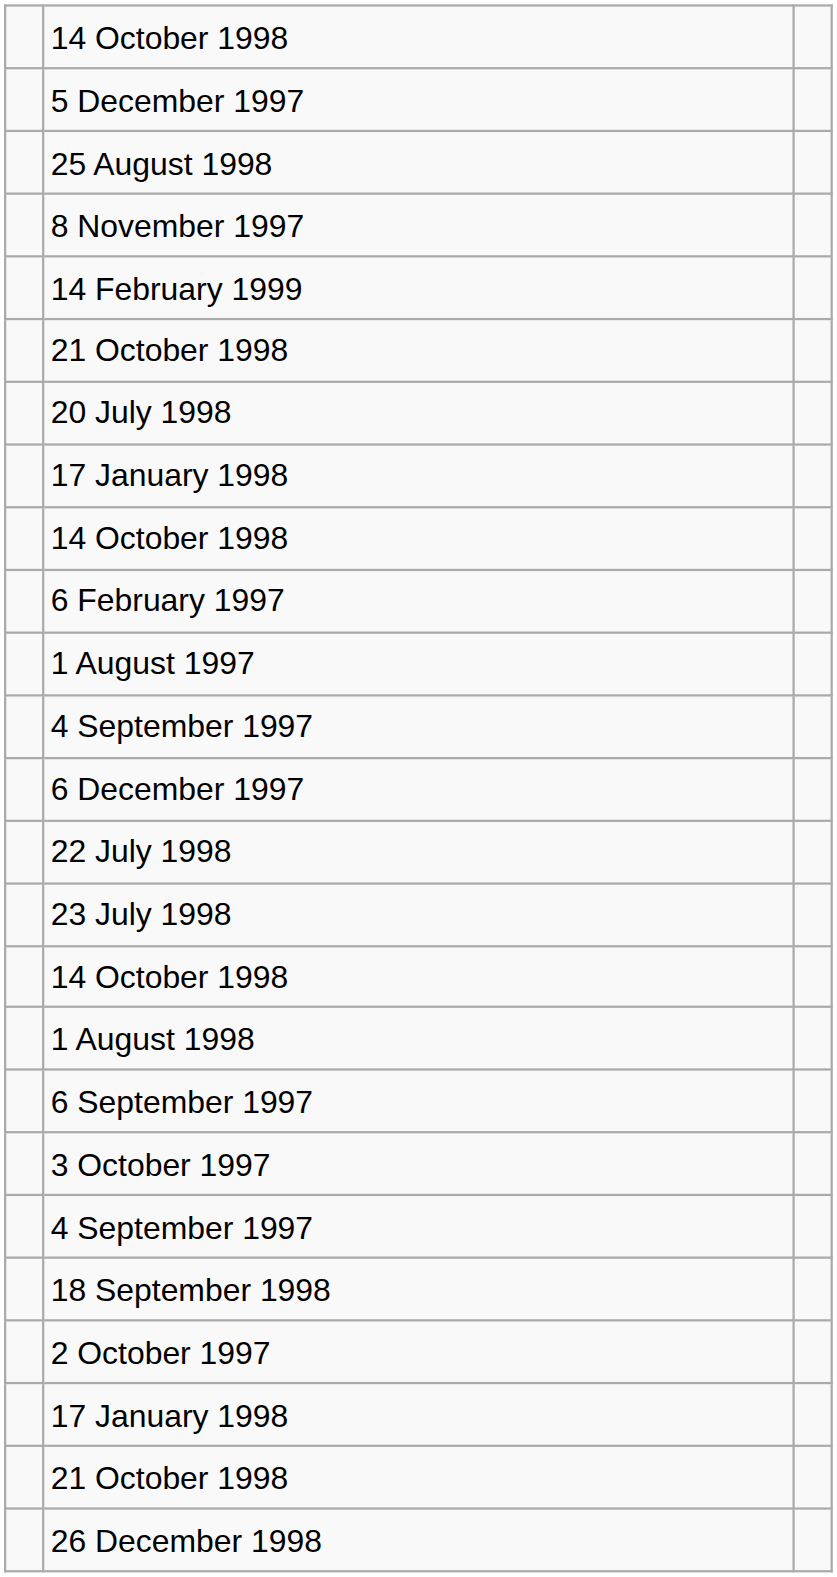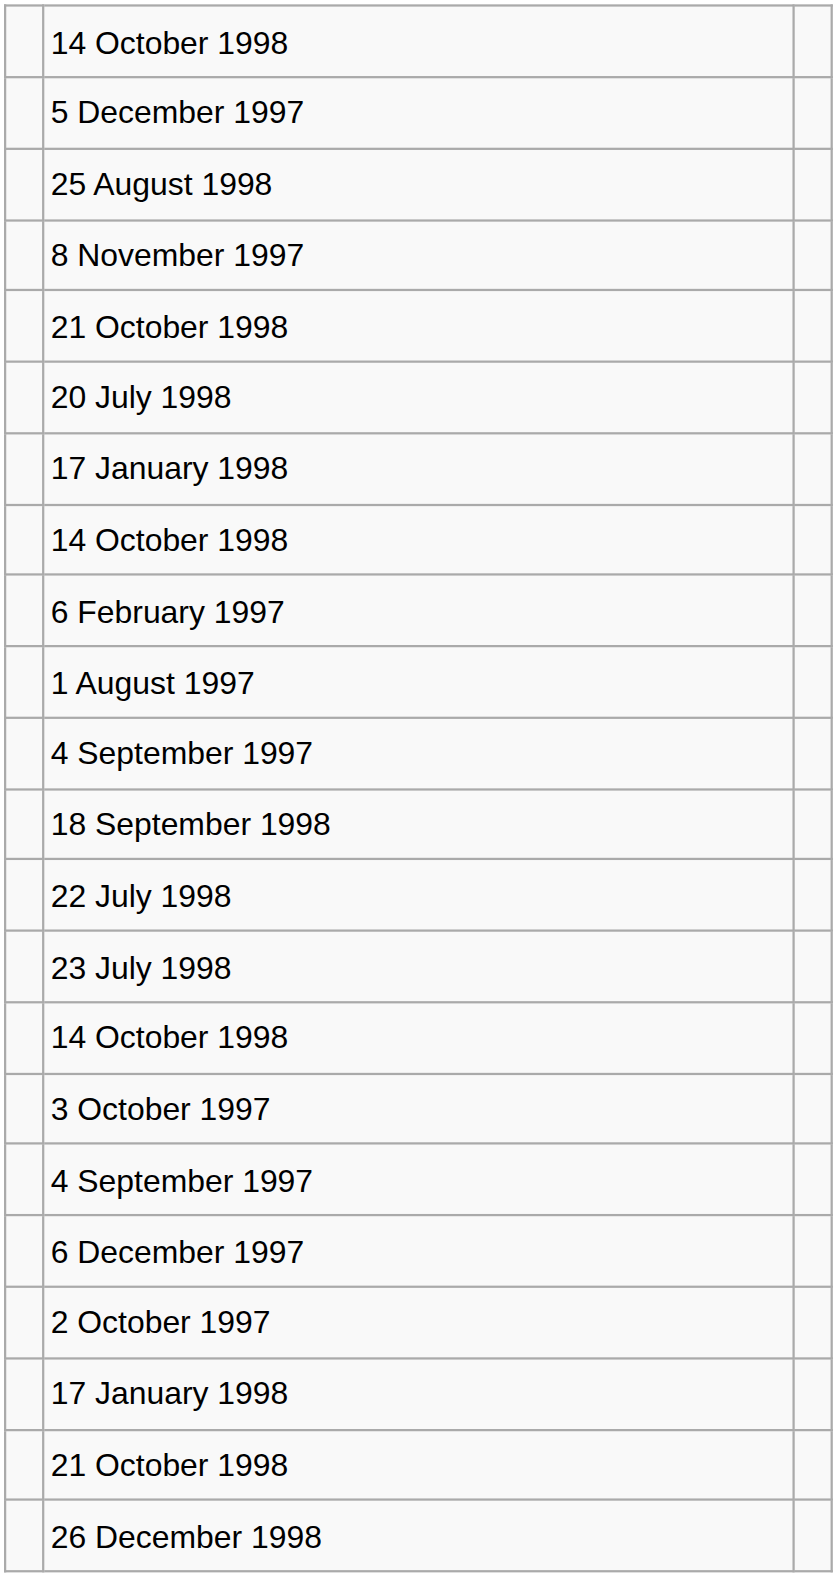- row: 14 February 1999
rows swapped: 18 September 1998 <-> 6 December 1997
- row: 1 August 1998
- row: 6 September 1997
